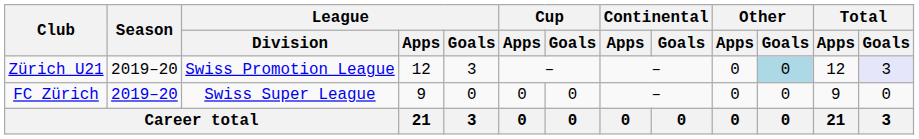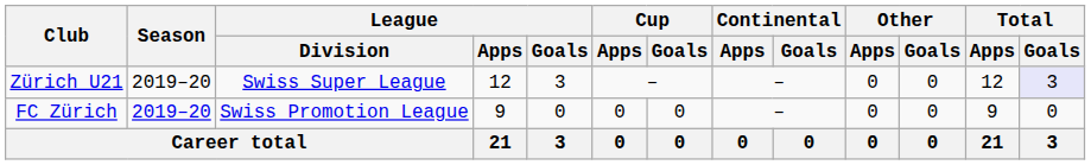Zürich U21 | League / Division: Swiss Promotion League -> Swiss Super League
Zürich U21 | Other / Goals: lightblue background -> no background
FC Zürich | League / Division: Swiss Super League -> Swiss Promotion League
